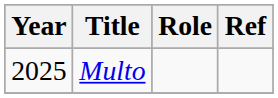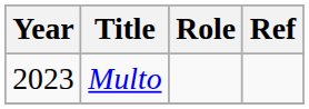Multo | Year: 2025 -> 2023
